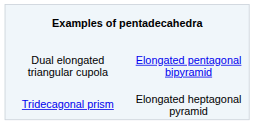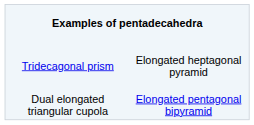rows swapped: Dual elongated triangular cupola <-> Tridecagonal prism
